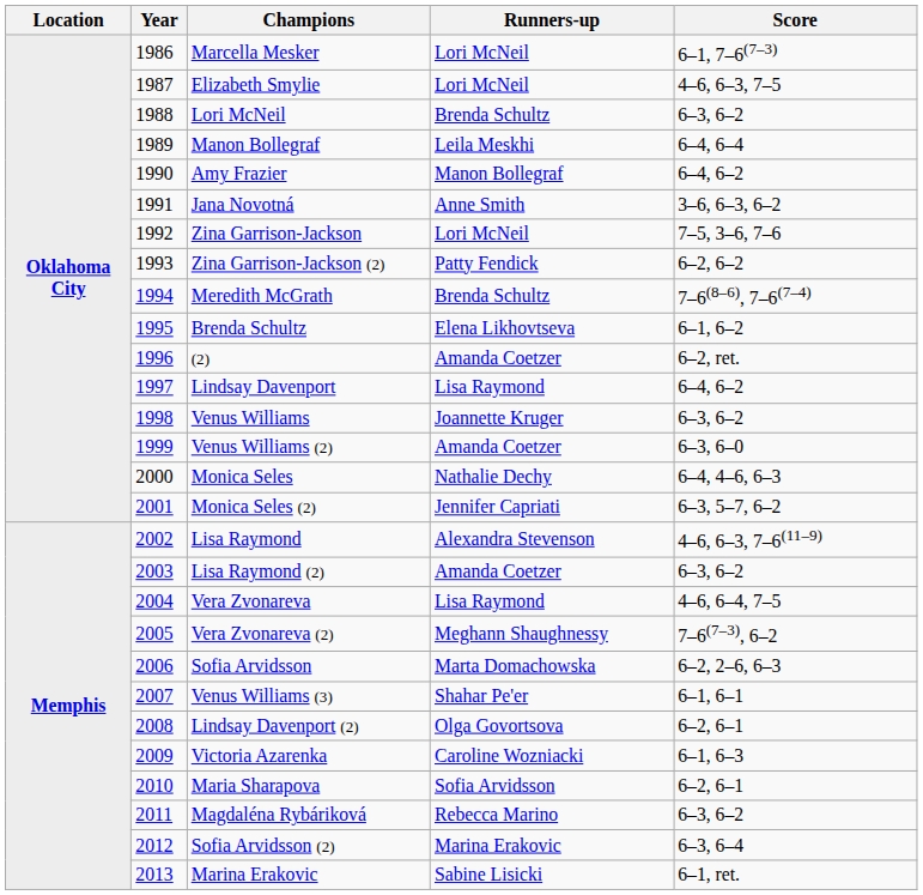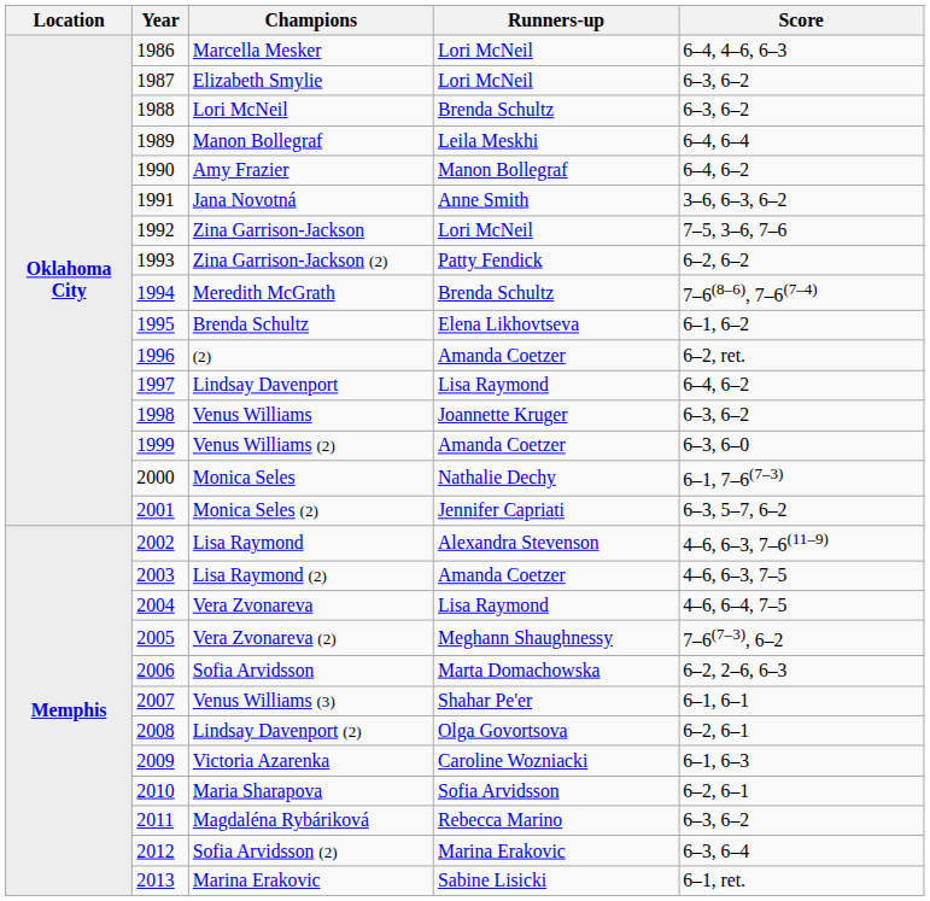Marcella Mesker | Score: 6–1, 7–6(7–3) -> 6–4, 4–6, 6–3
Elizabeth Smylie | Score: 4–6, 6–3, 7–5 -> 6–3, 6–2
Monica Seles | Score: 6–4, 4–6, 6–3 -> 6–1, 7–6(7–3)
Lisa Raymond (2) | Score: 6–3, 6–2 -> 4–6, 6–3, 7–5
